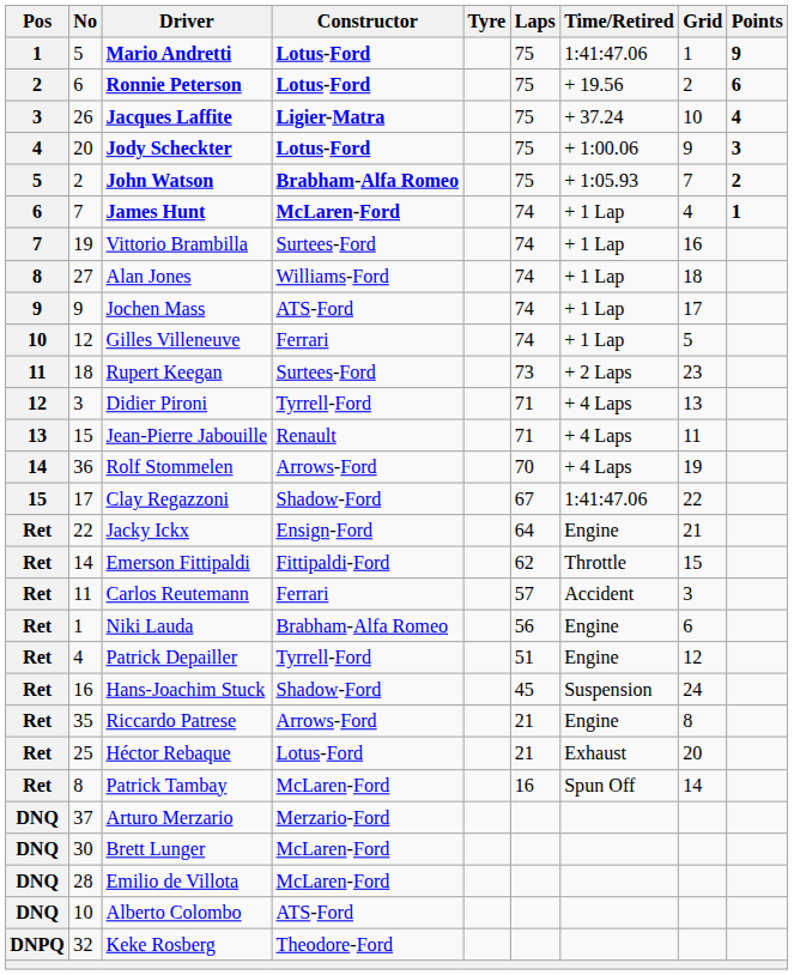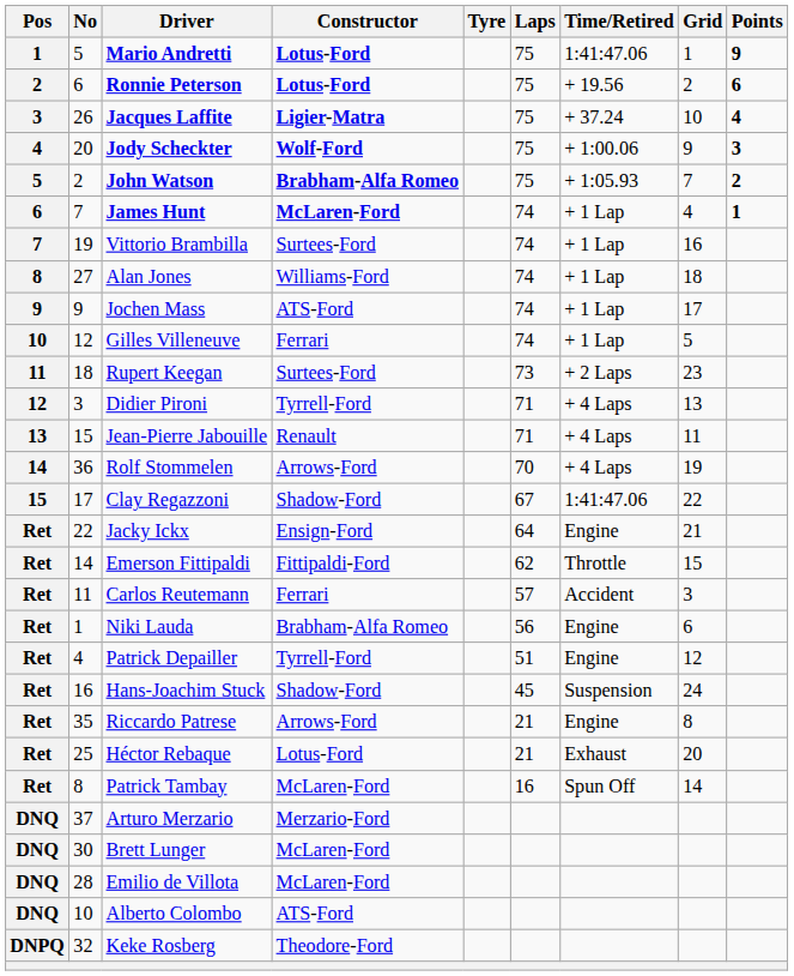Jody Scheckter | Constructor: Lotus-Ford -> Wolf-Ford
